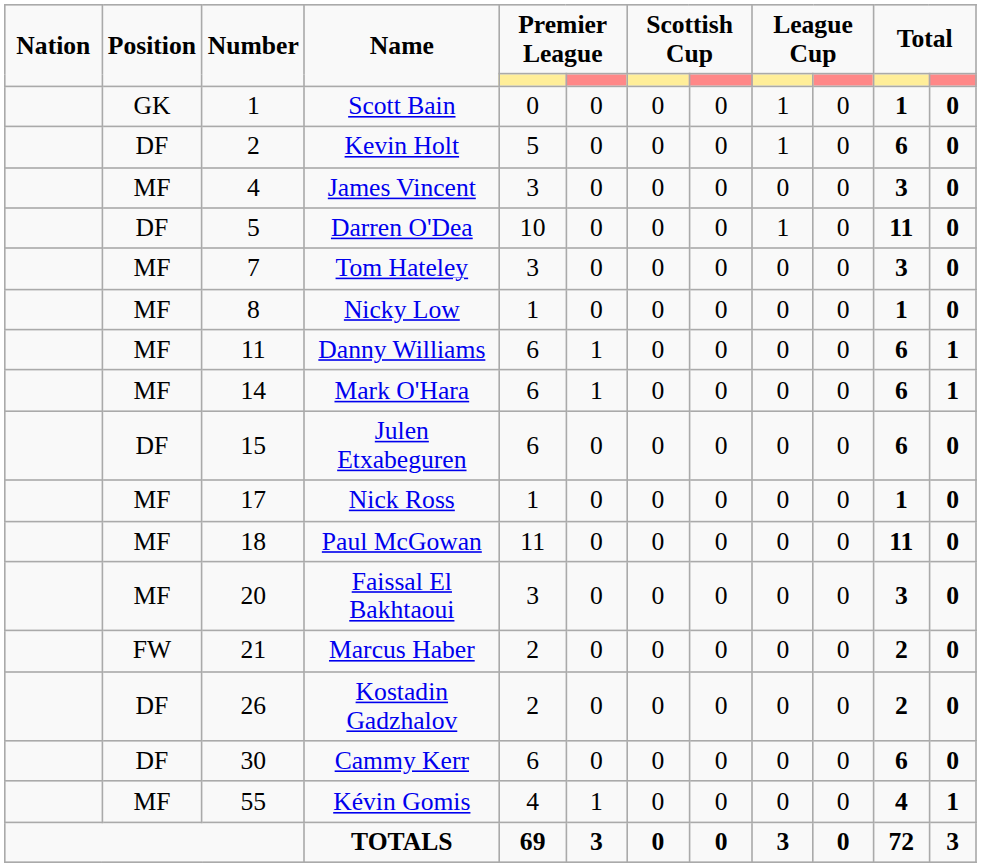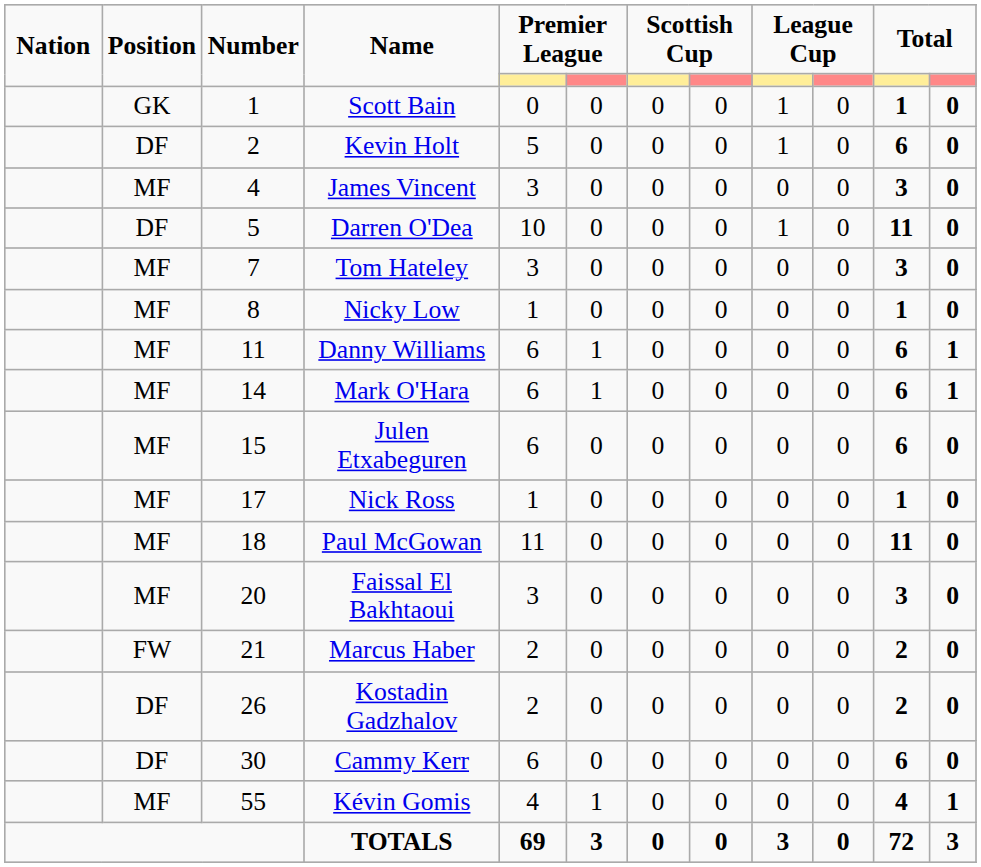Julen Etxabeguren | Position: DF -> MF
